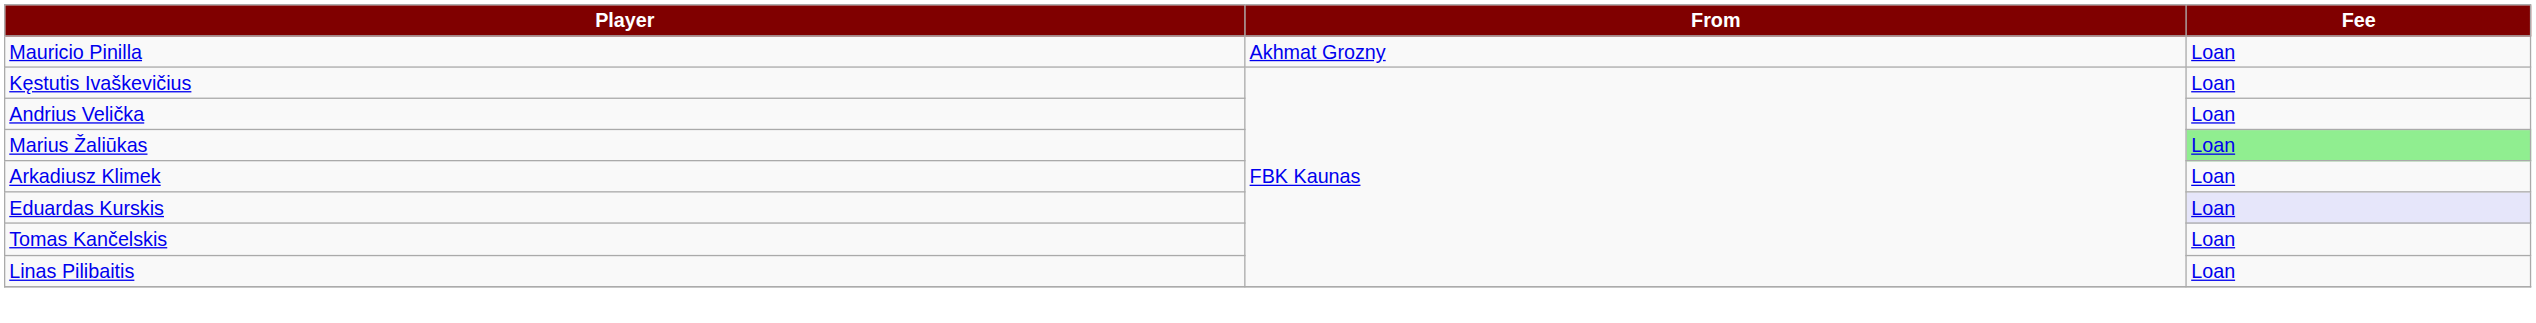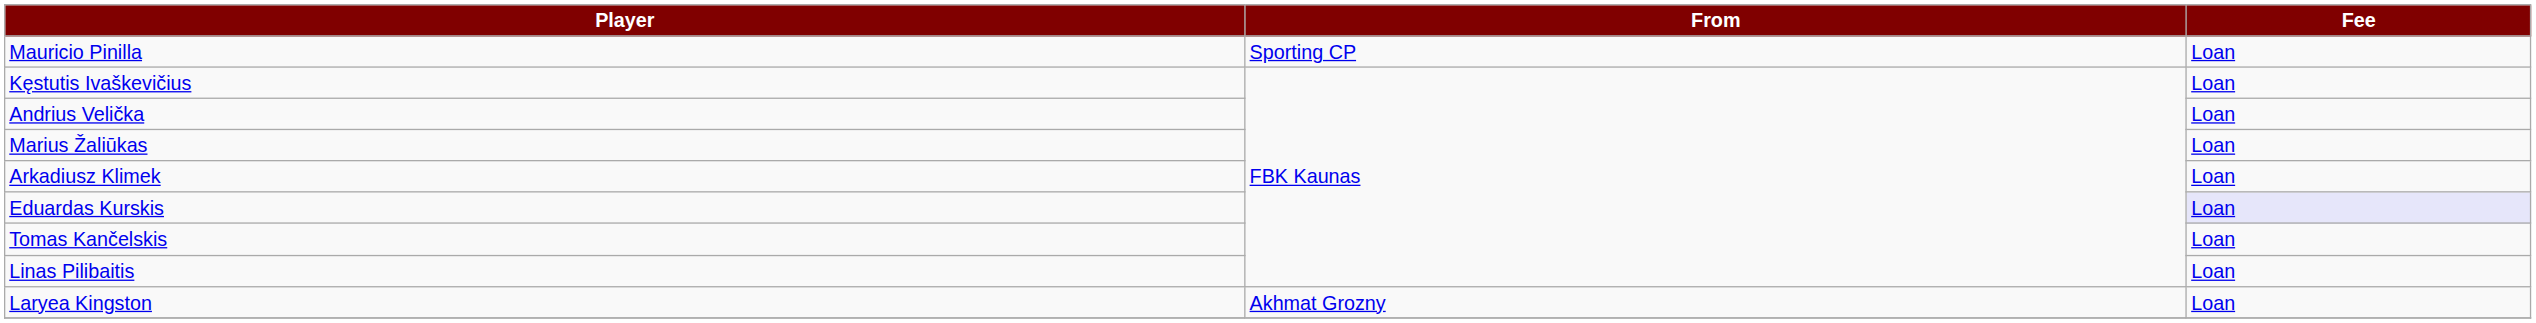Mauricio Pinilla | From: Akhmat Grozny -> Sporting CP
Marius Žaliūkas | Fee: lightgreen background -> no background
+ row: Laryea Kingston | Akhmat Grozny | Loan
